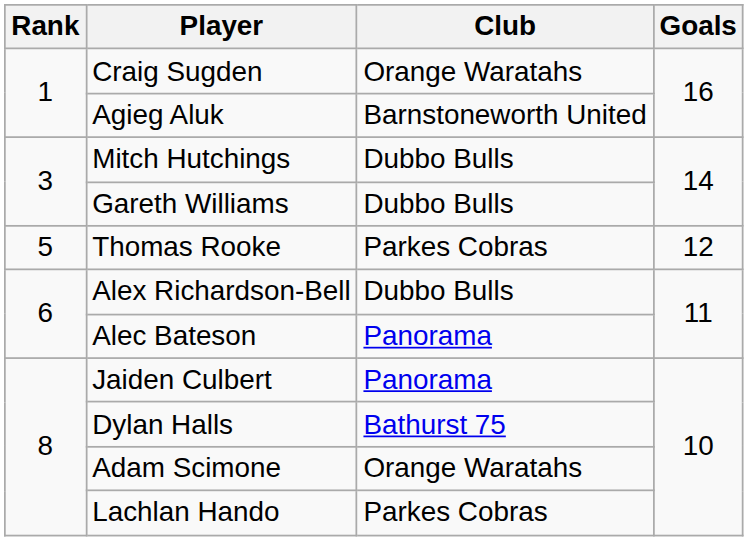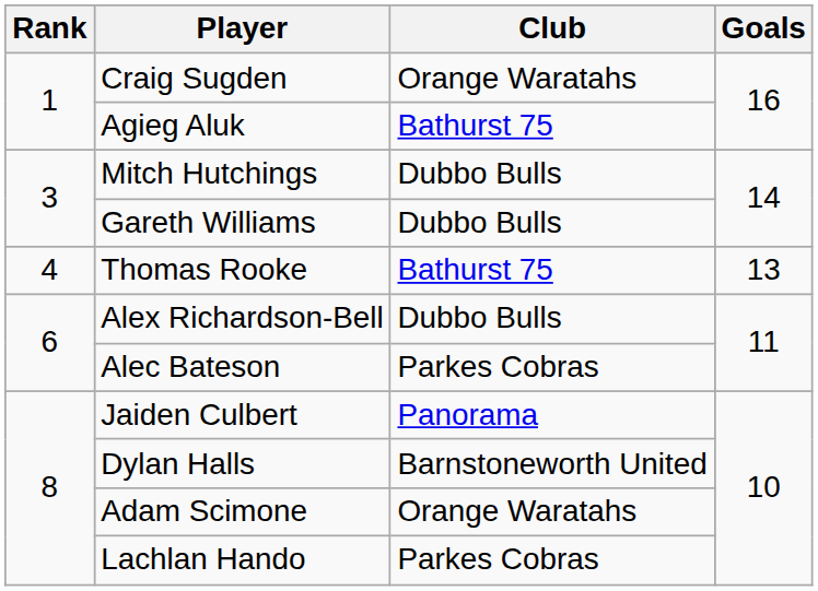Agieg Aluk | Club: Barnstoneworth United -> Bathurst 75
Thomas Rooke | Rank: 5 -> 4
Thomas Rooke | Club: Parkes Cobras -> Bathurst 75
Thomas Rooke | Goals: 12 -> 13
Alec Bateson | Club: Panorama -> Parkes Cobras
Dylan Halls | Club: Bathurst 75 -> Barnstoneworth United
